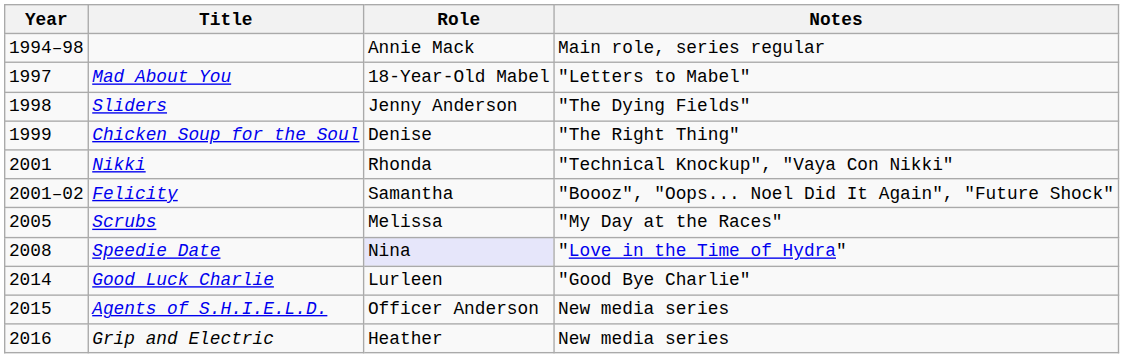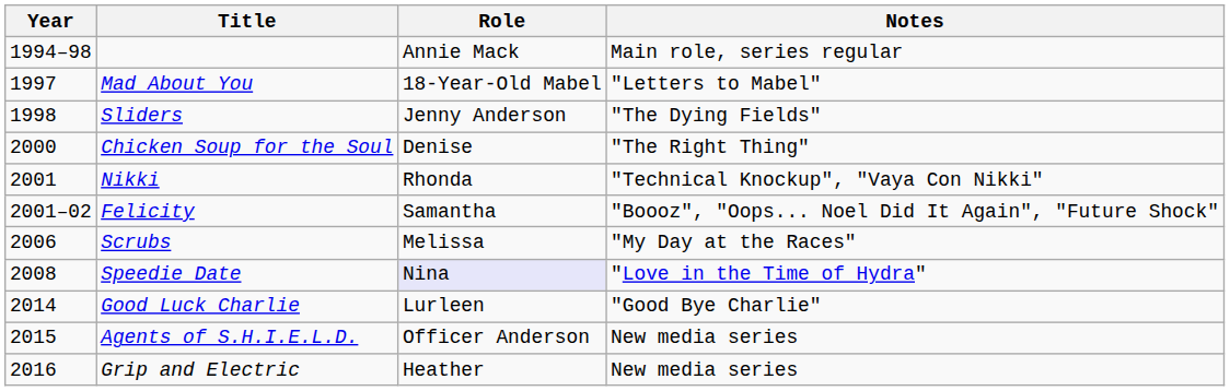Chicken Soup for the Soul | Year: 1999 -> 2000
Scrubs | Year: 2005 -> 2006
